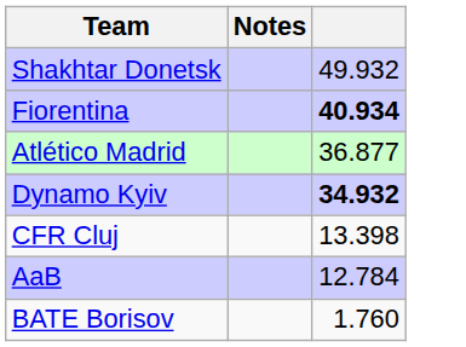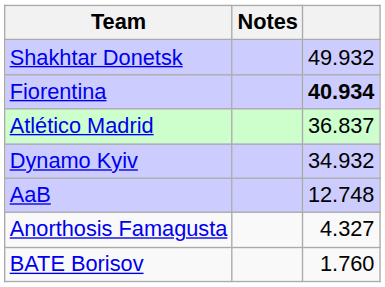Atlético Madrid | column 3: 36.877 -> 36.837
Dynamo Kyiv | column 3: bold -> normal
- row: CFR Cluj | 13.398
AaB | column 3: 12.784 -> 12.748
+ row: Anorthosis Famagusta | 4.327
